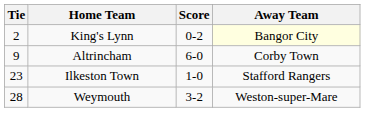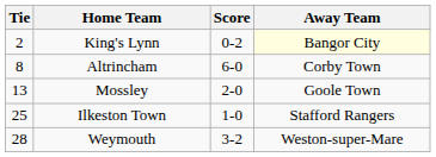Altrincham | Tie: 9 -> 8
+ row: 13 | Mossley | 2-0 | Goole Town
Ilkeston Town | Tie: 23 -> 25
